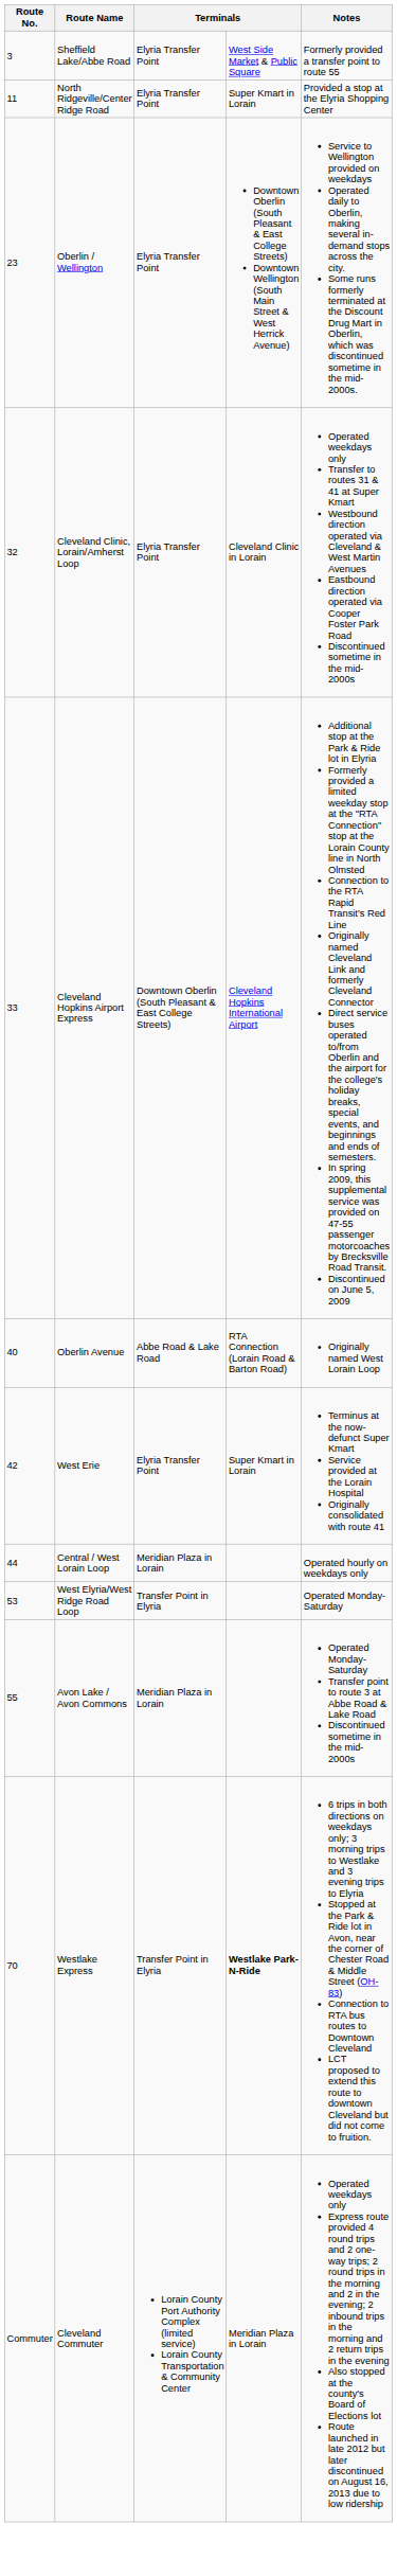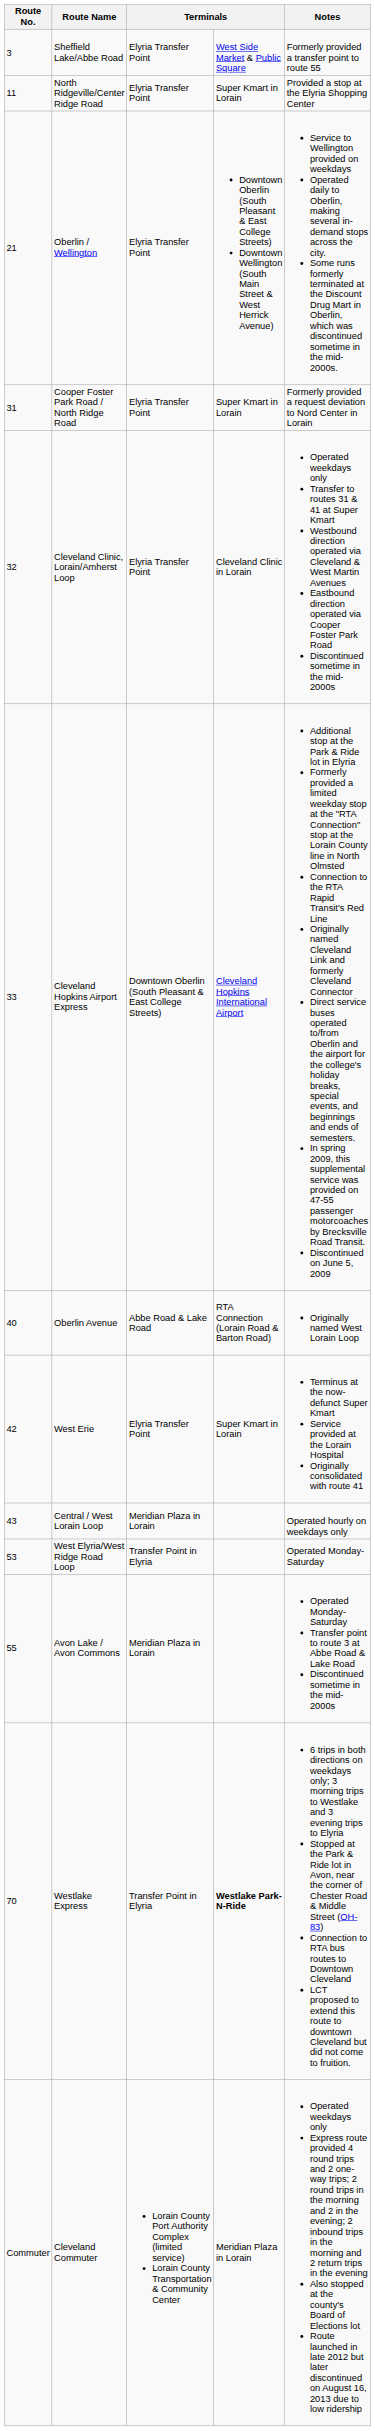Oberlin / Wellington | Route No.: 23 -> 21
+ row: 31 | Cooper Foster Park Road / North Ridge Road | Elyria Transfer Point | Super Kmart in Lorain | Formerly provided a request deviation to Nord Center in Lorain
Central / West Lorain Loop | Route No.: 44 -> 43
